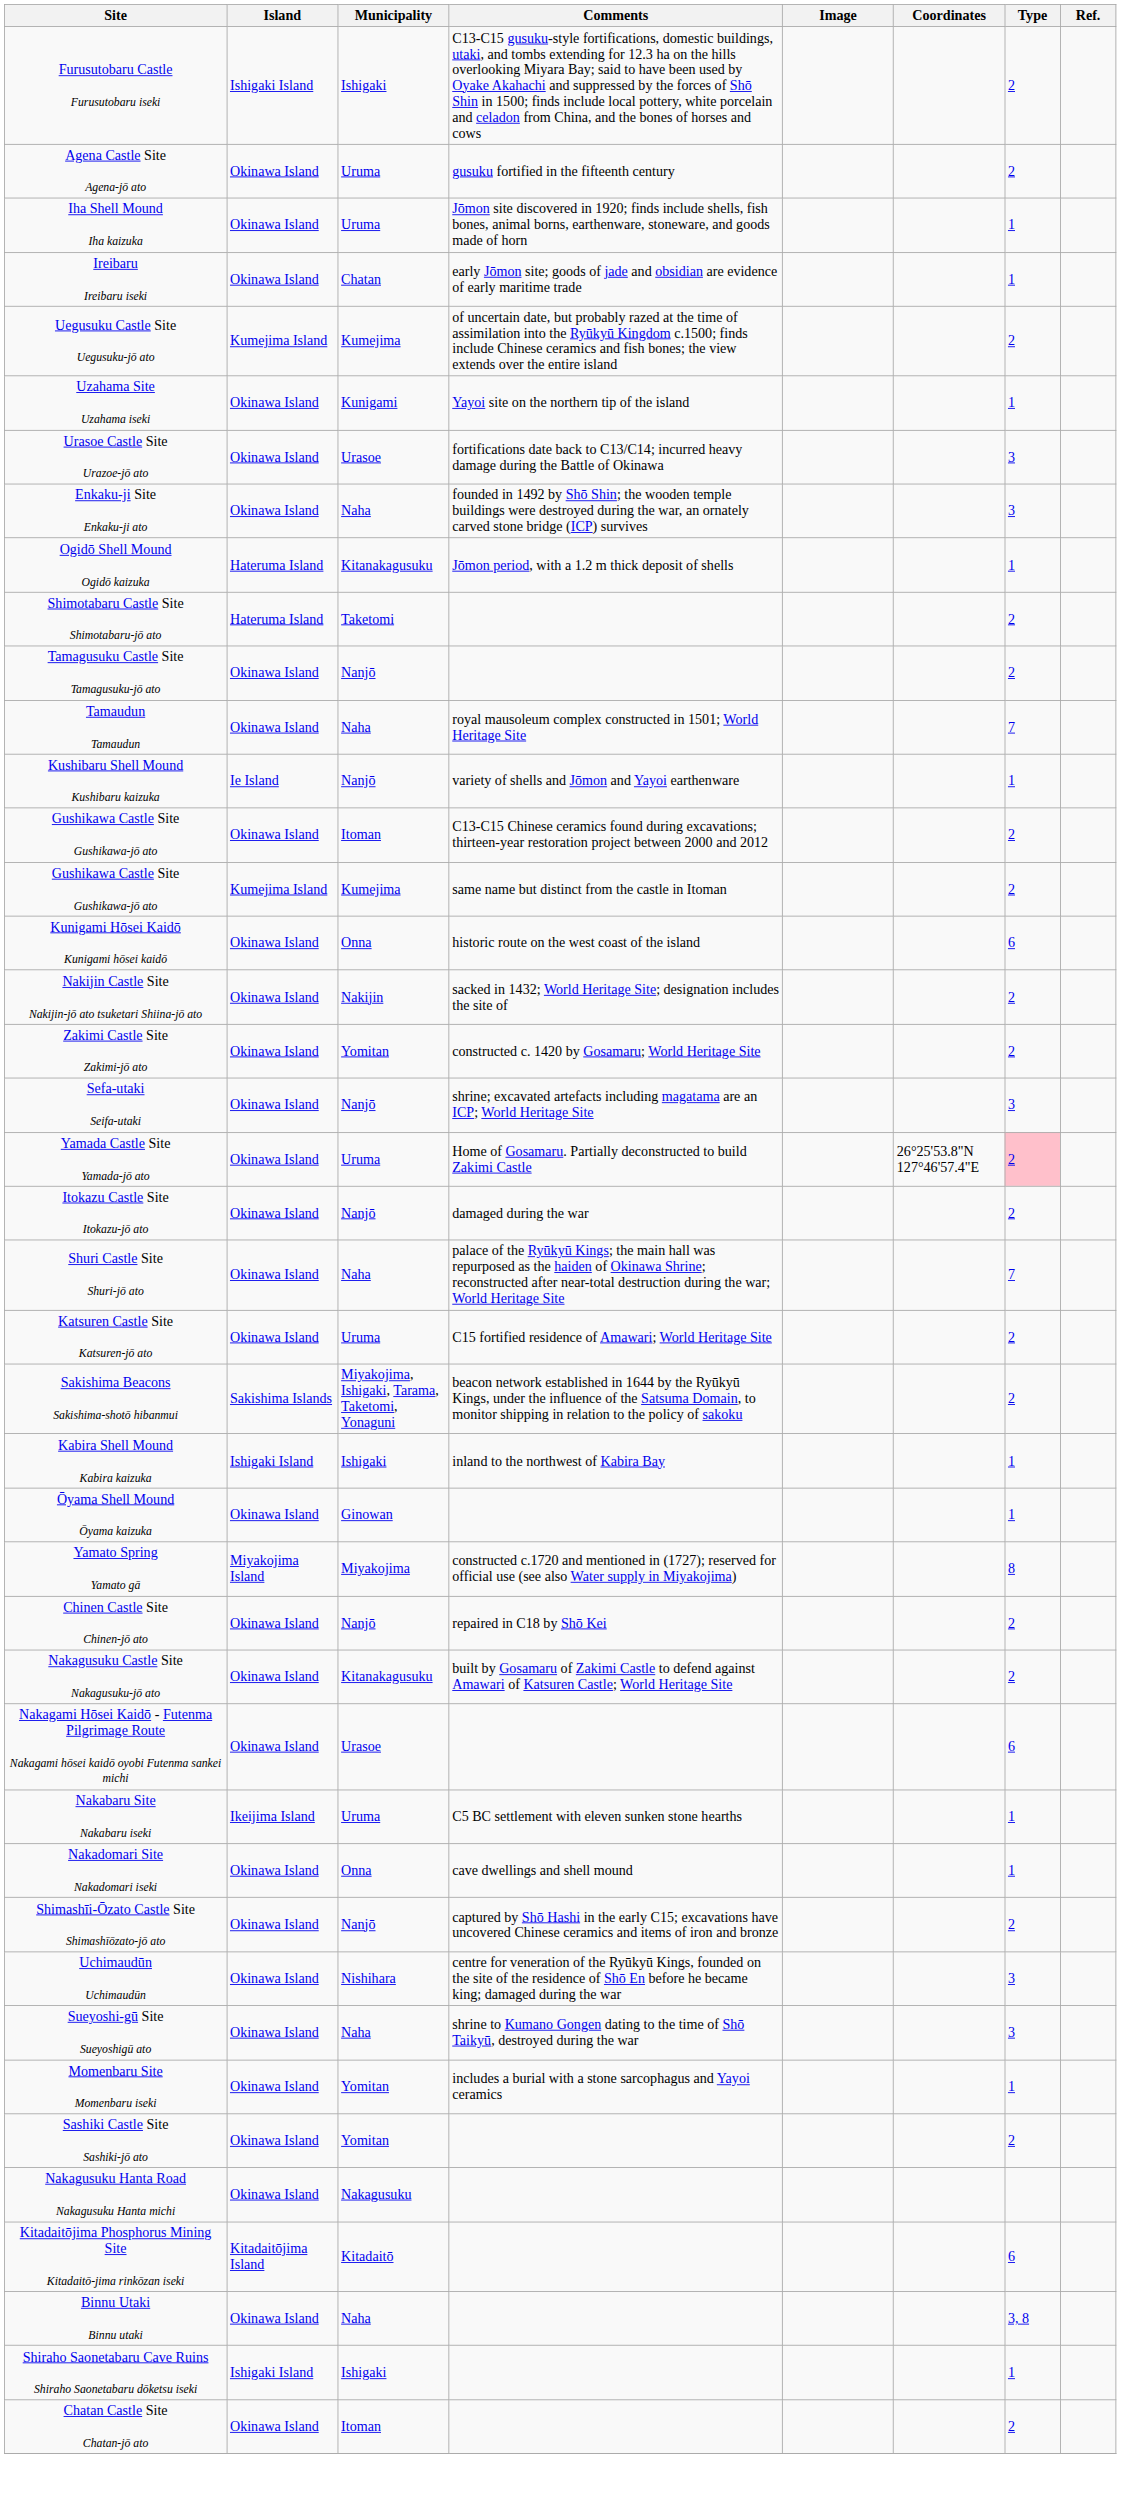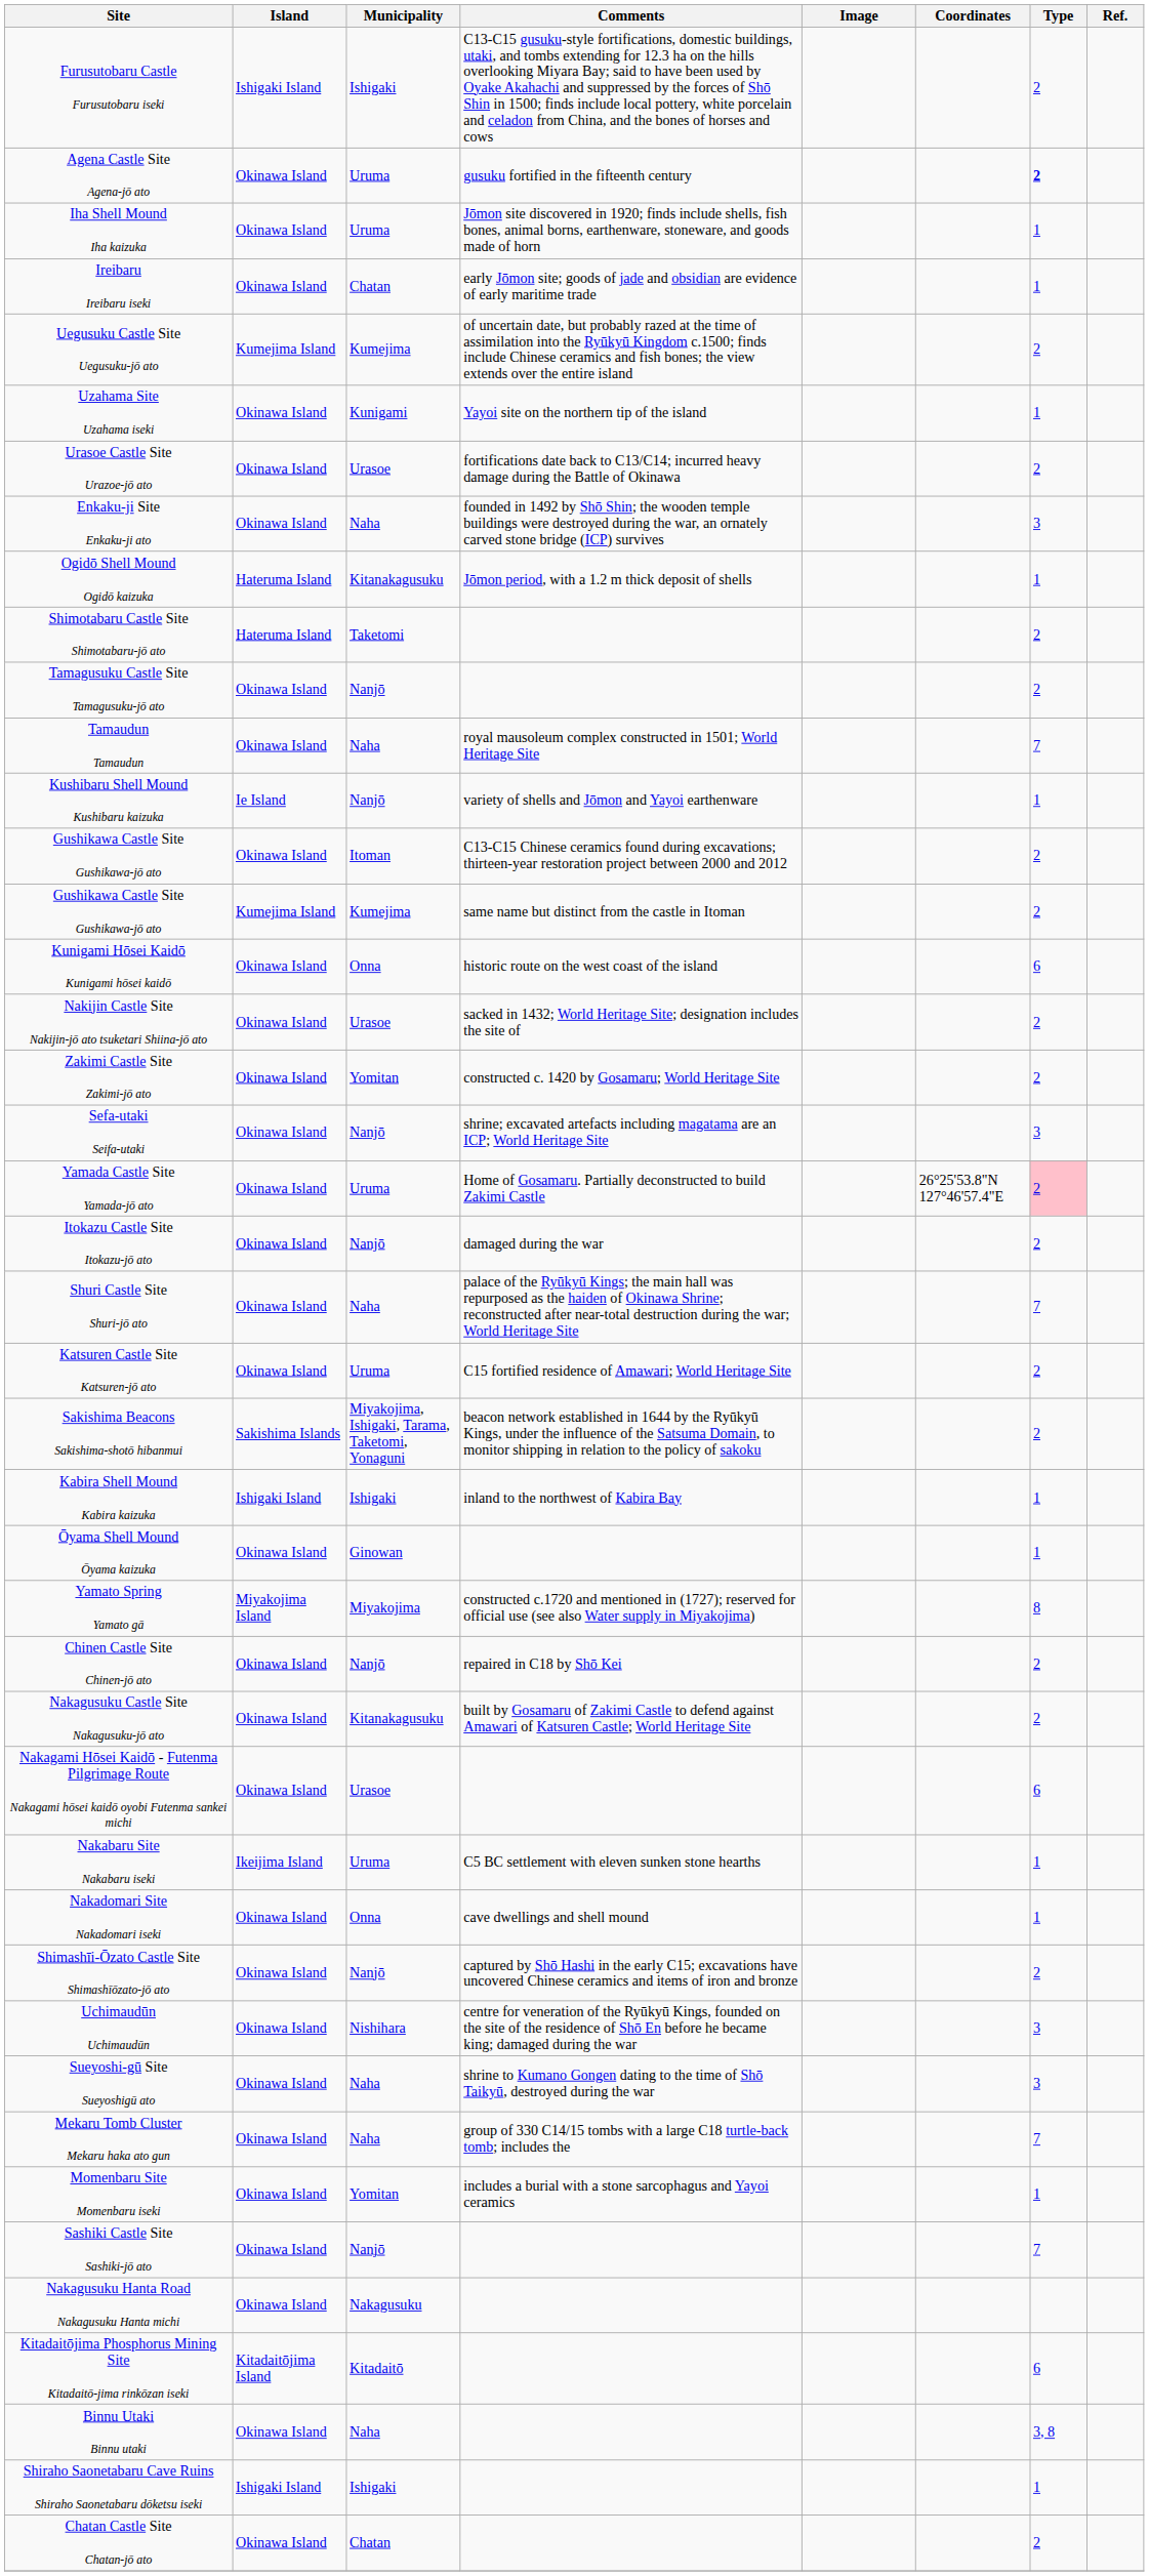Agena Castle Site Agena-jō ato | Type: normal -> bold
Urasoe Castle Site Urazoe-jō ato | Type: 3 -> 2
Nakijin Castle Site Nakijin-jō ato tsuketari Shiina-jō ato | Municipality: Nakijin -> Urasoe
+ row: Mekaru Tomb Cluster Mekaru haka ato gun | Okinawa Island | Naha | group of 330 C14/15 tombs with a large C18 turtle-back tomb; includes the | 7
Sashiki Castle Site Sashiki-jō ato | Municipality: Yomitan -> Nanjō
Sashiki Castle Site Sashiki-jō ato | Type: 2 -> 7
Chatan Castle Site Chatan-jō ato | Municipality: Itoman -> Chatan
